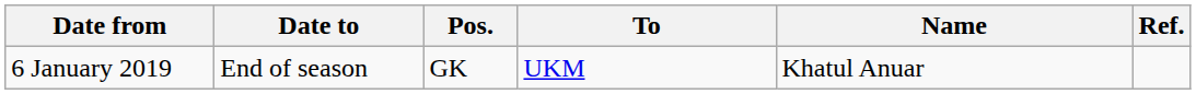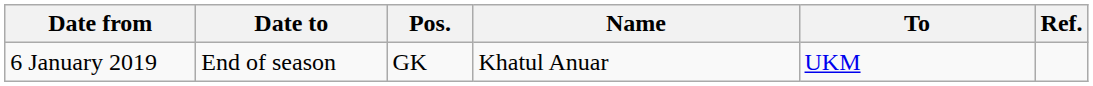columns swapped: Name <-> To
